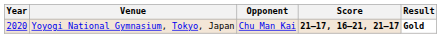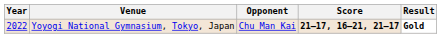Yoyogi National Gymnasium, Tokyo, Japan | Year: 2020 -> 2022
